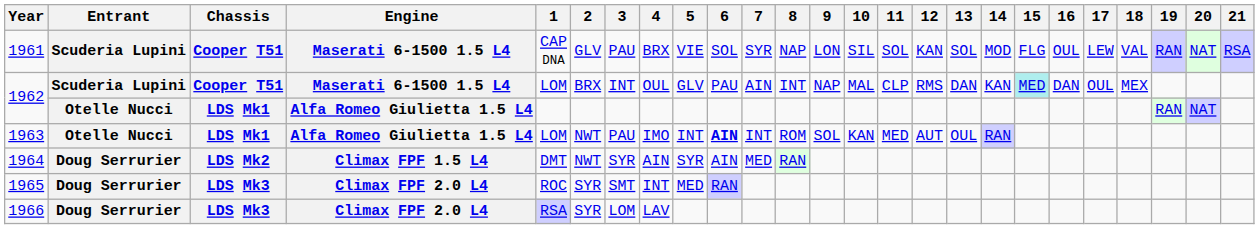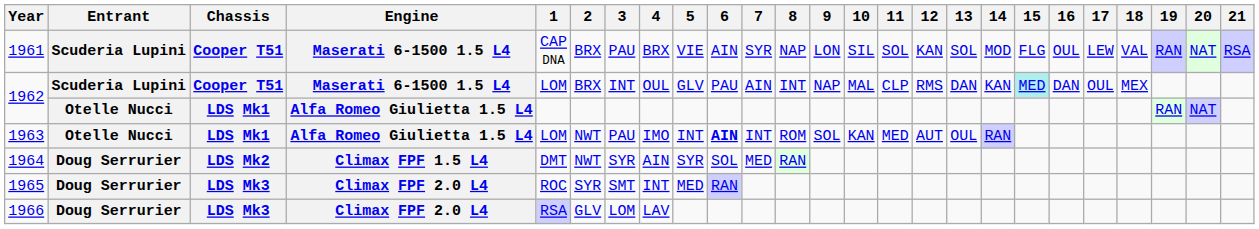1961 | 2: GLV -> BRX
1961 | 6: SOL -> AIN
1964 | 6: AIN -> SOL
1966 | 2: SYR -> GLV
